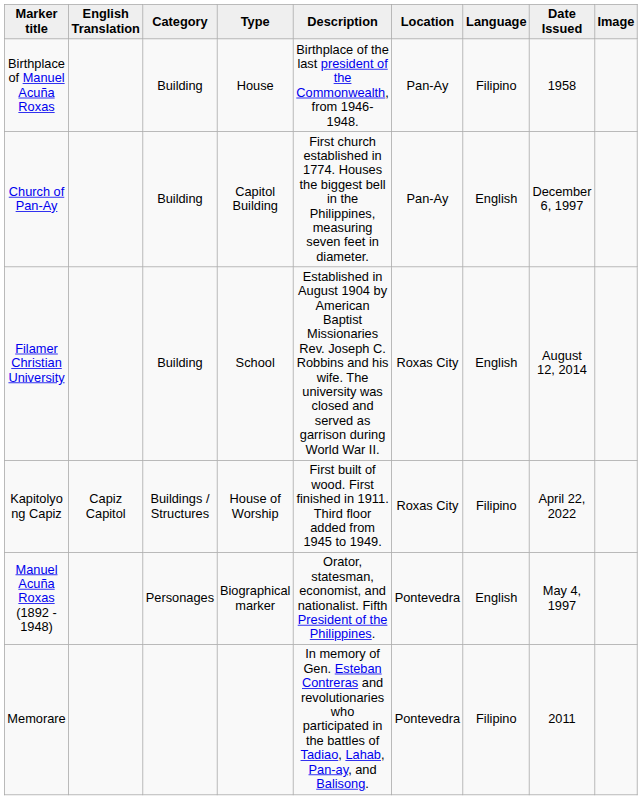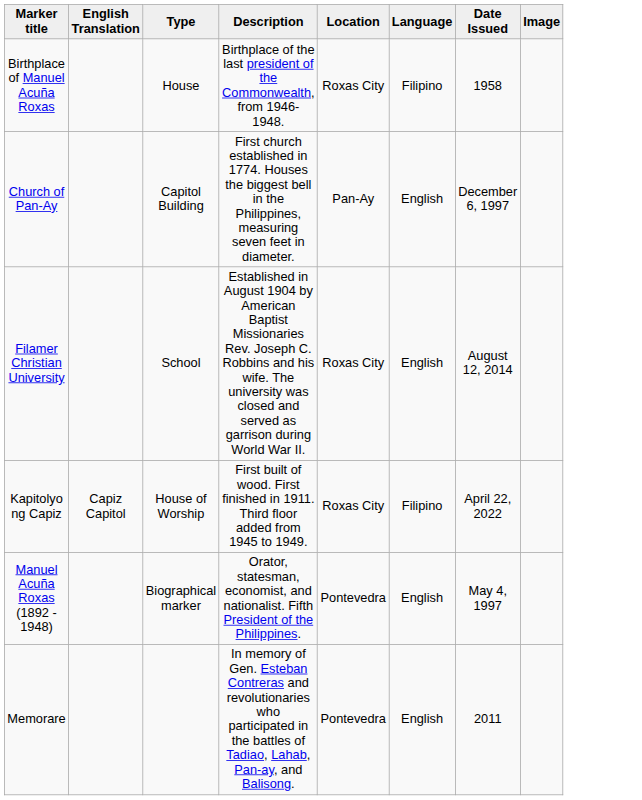- column: Category | Building | Building | Building | Buildings / Structures | Personages
Birthplace of Manuel Acuña Roxas | Location: Pan-Ay -> Roxas City
Memorare | Language: Filipino -> English
